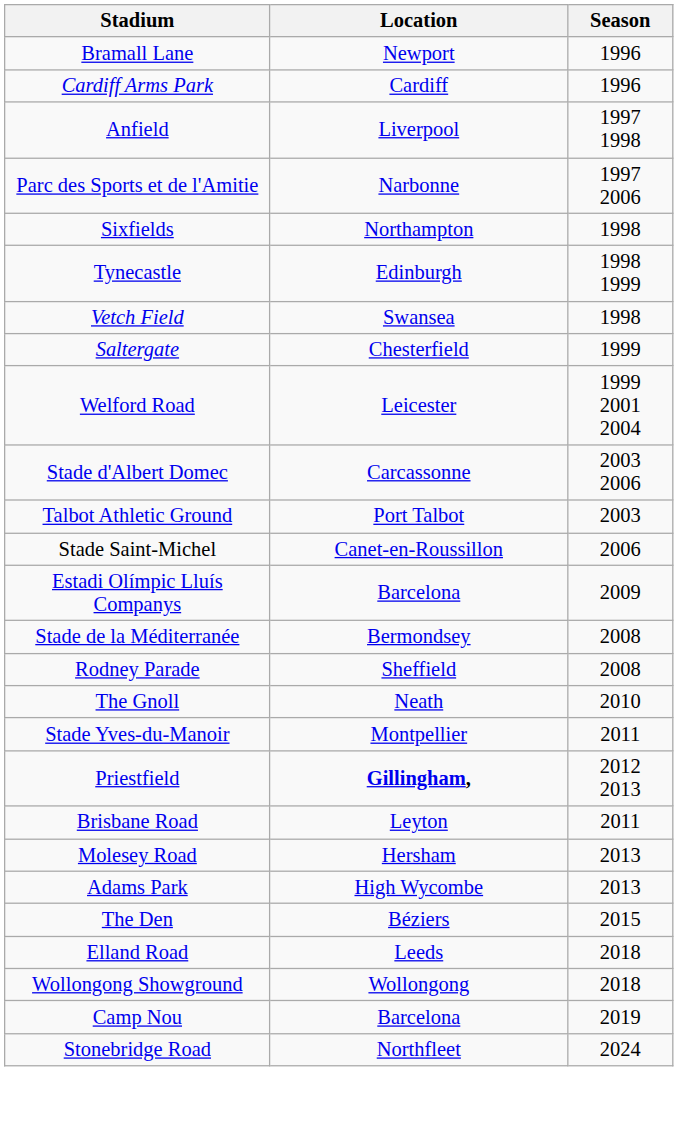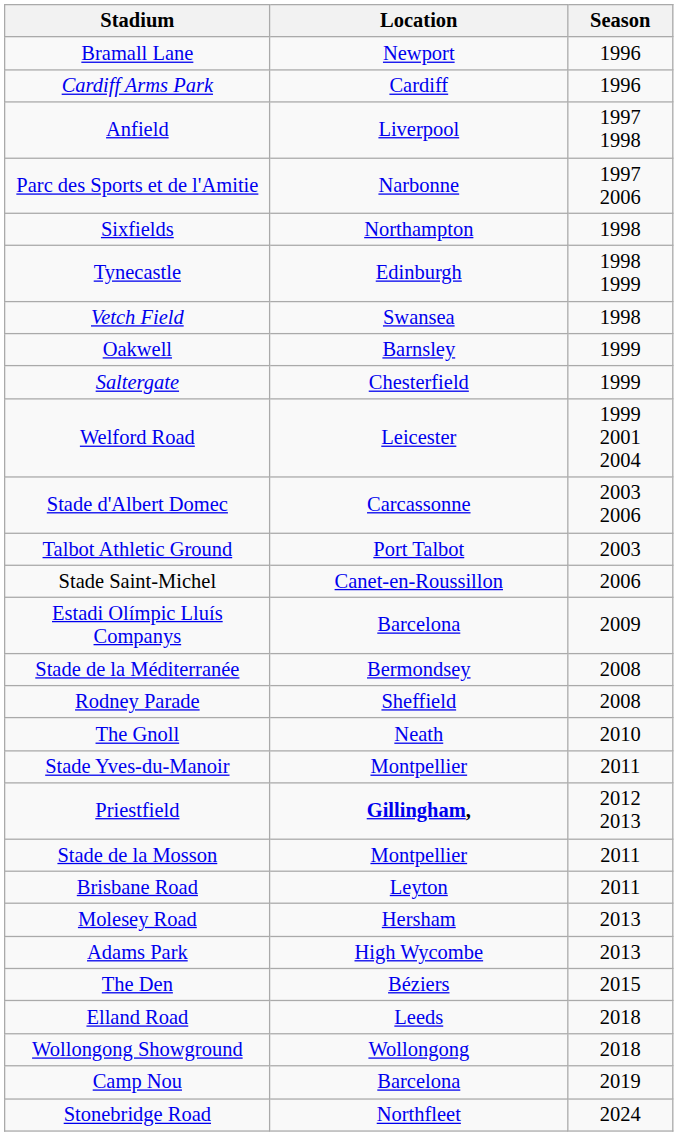+ row: Oakwell | Barnsley | 1999
+ row: Stade de la Mosson | Montpellier | 2011
